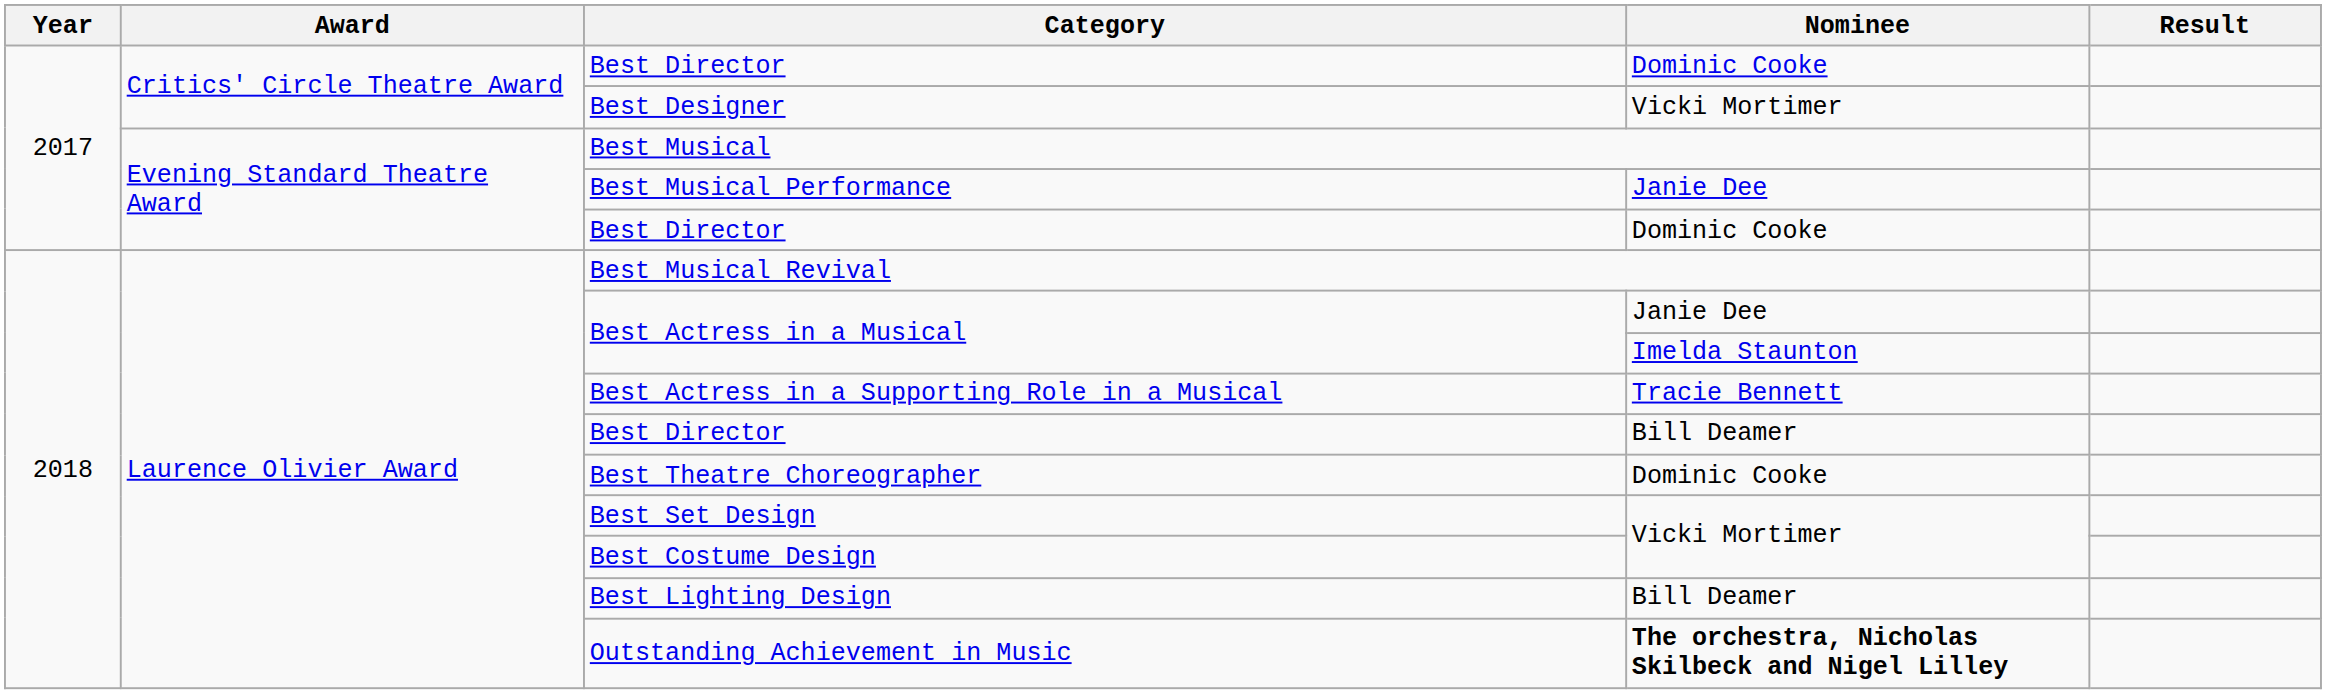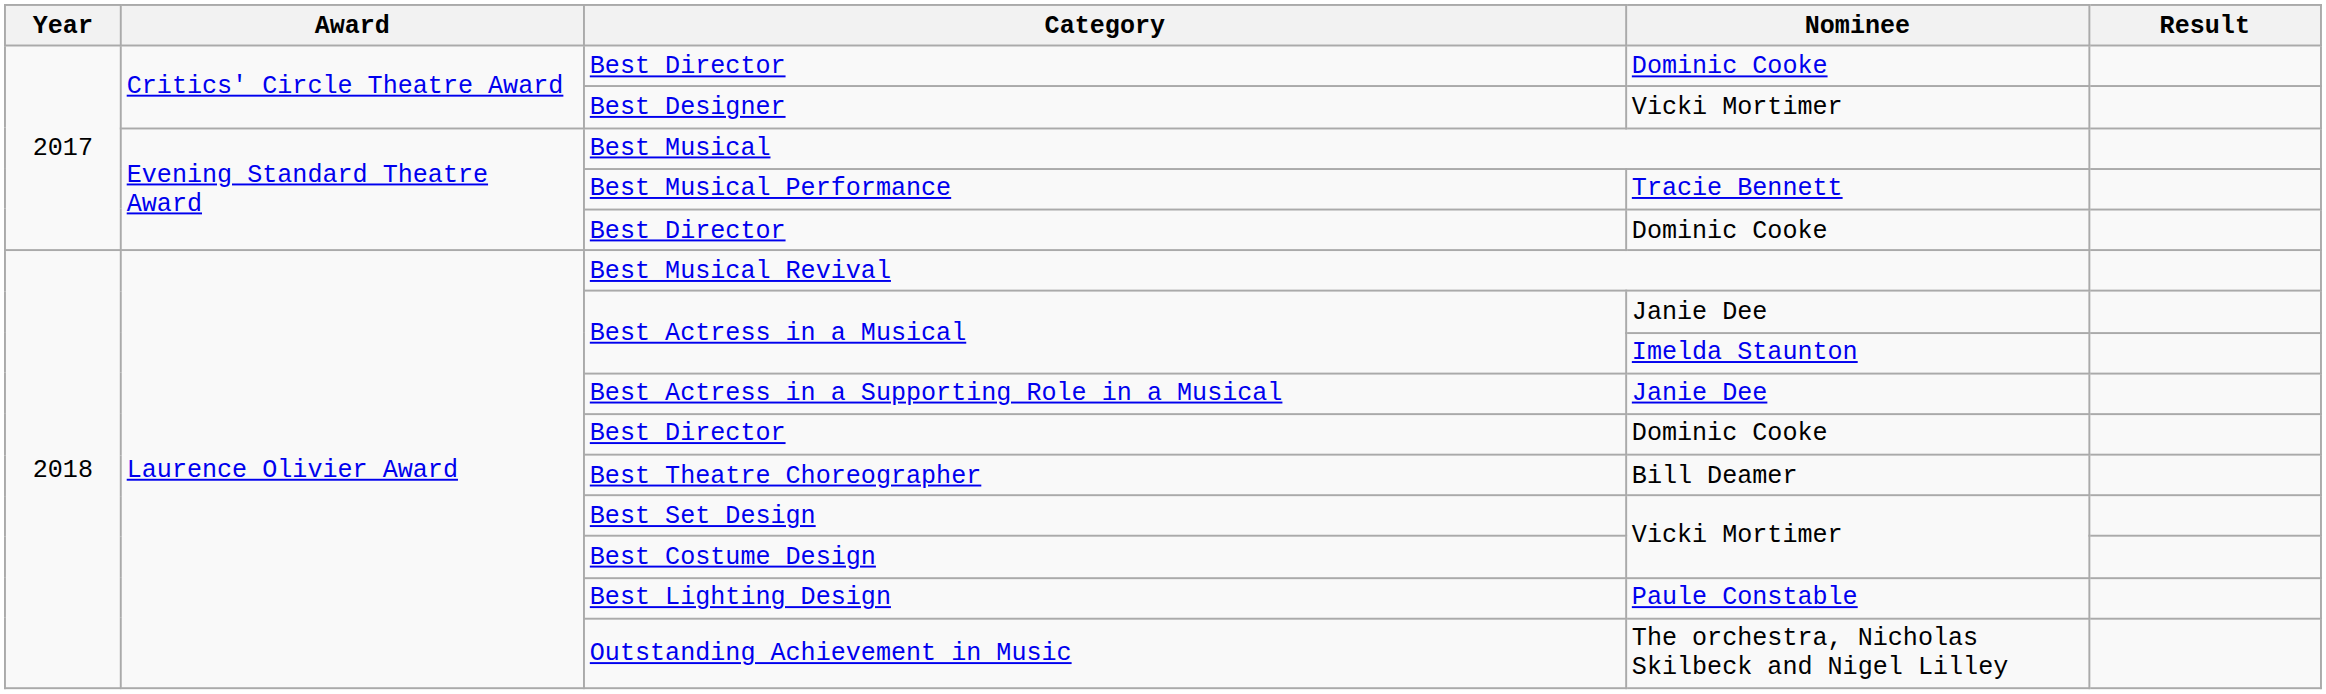Best Musical Performance | Nominee: Janie Dee -> Tracie Bennett
Best Actress in a Supporting Role in a Musical | Nominee: Tracie Bennett -> Janie Dee
Laurence Olivier Award / Best Director | Nominee: Bill Deamer -> Dominic Cooke
Best Theatre Choreographer | Nominee: Dominic Cooke -> Bill Deamer
Best Lighting Design | Nominee: Bill Deamer -> Paule Constable
Outstanding Achievement in Music | Nominee: bold -> normal
